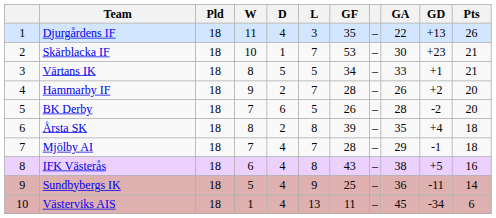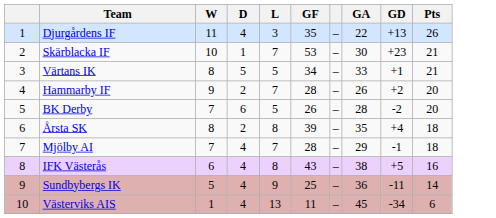- column: Pld | 18 | 18 | 18 | 18 | 18 | 18 | 18 | 18 | 18 | 18
